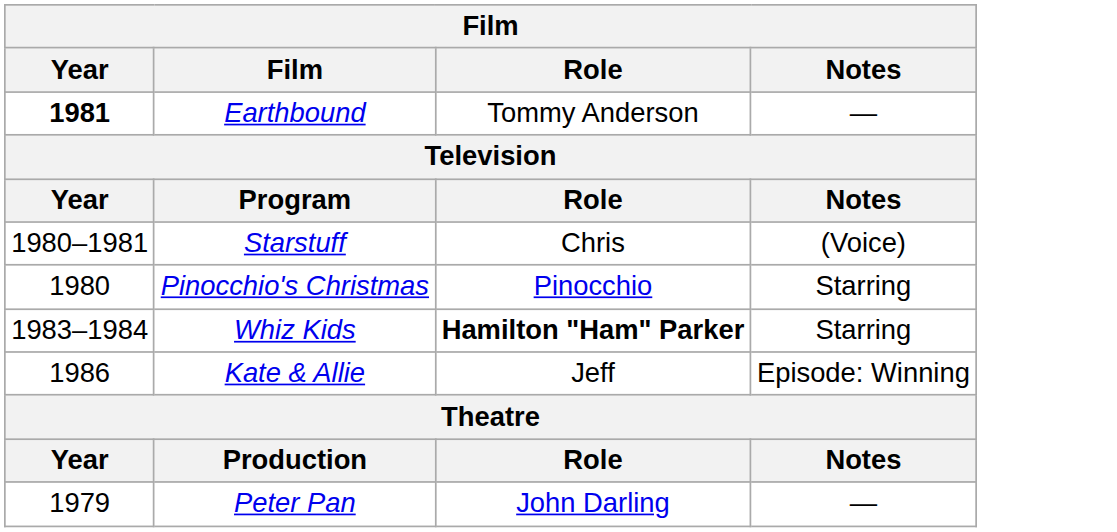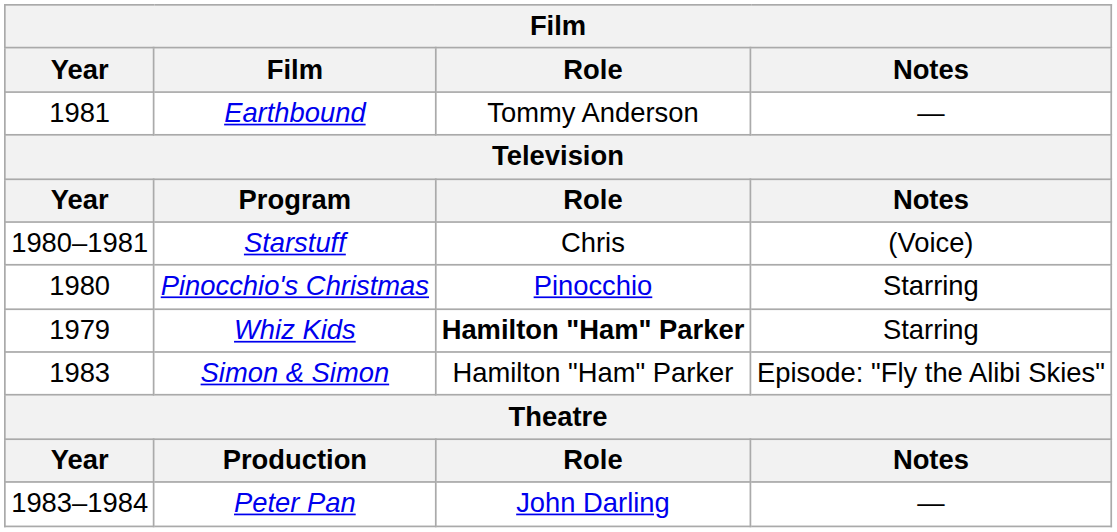Earthbound | Year: bold -> normal
Whiz Kids | Year: 1983–1984 -> 1979
+ row: 1983 | Simon & Simon | Hamilton "Ham" Parker | Episode: "Fly the Alibi Skies"
- row: 1986 | Kate & Allie | Jeff | Episode: Winning
Peter Pan | Year: 1979 -> 1983–1984
